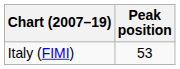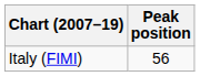Italy (FIMI) | Peak position: 53 -> 56
